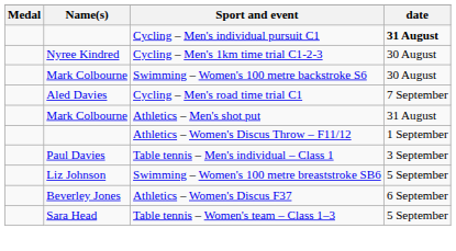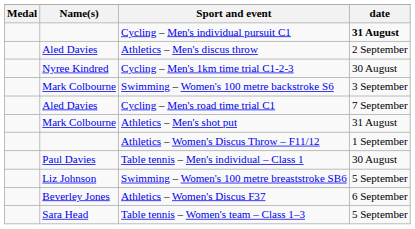+ row: Aled Davies | Athletics – Men's discus throw | 2 September
Swimming – Women's 100 metre backstroke S6 | date: 30 August -> 3 September
Table tennis – Men's individual – Class 1 | date: 3 September -> 30 August
